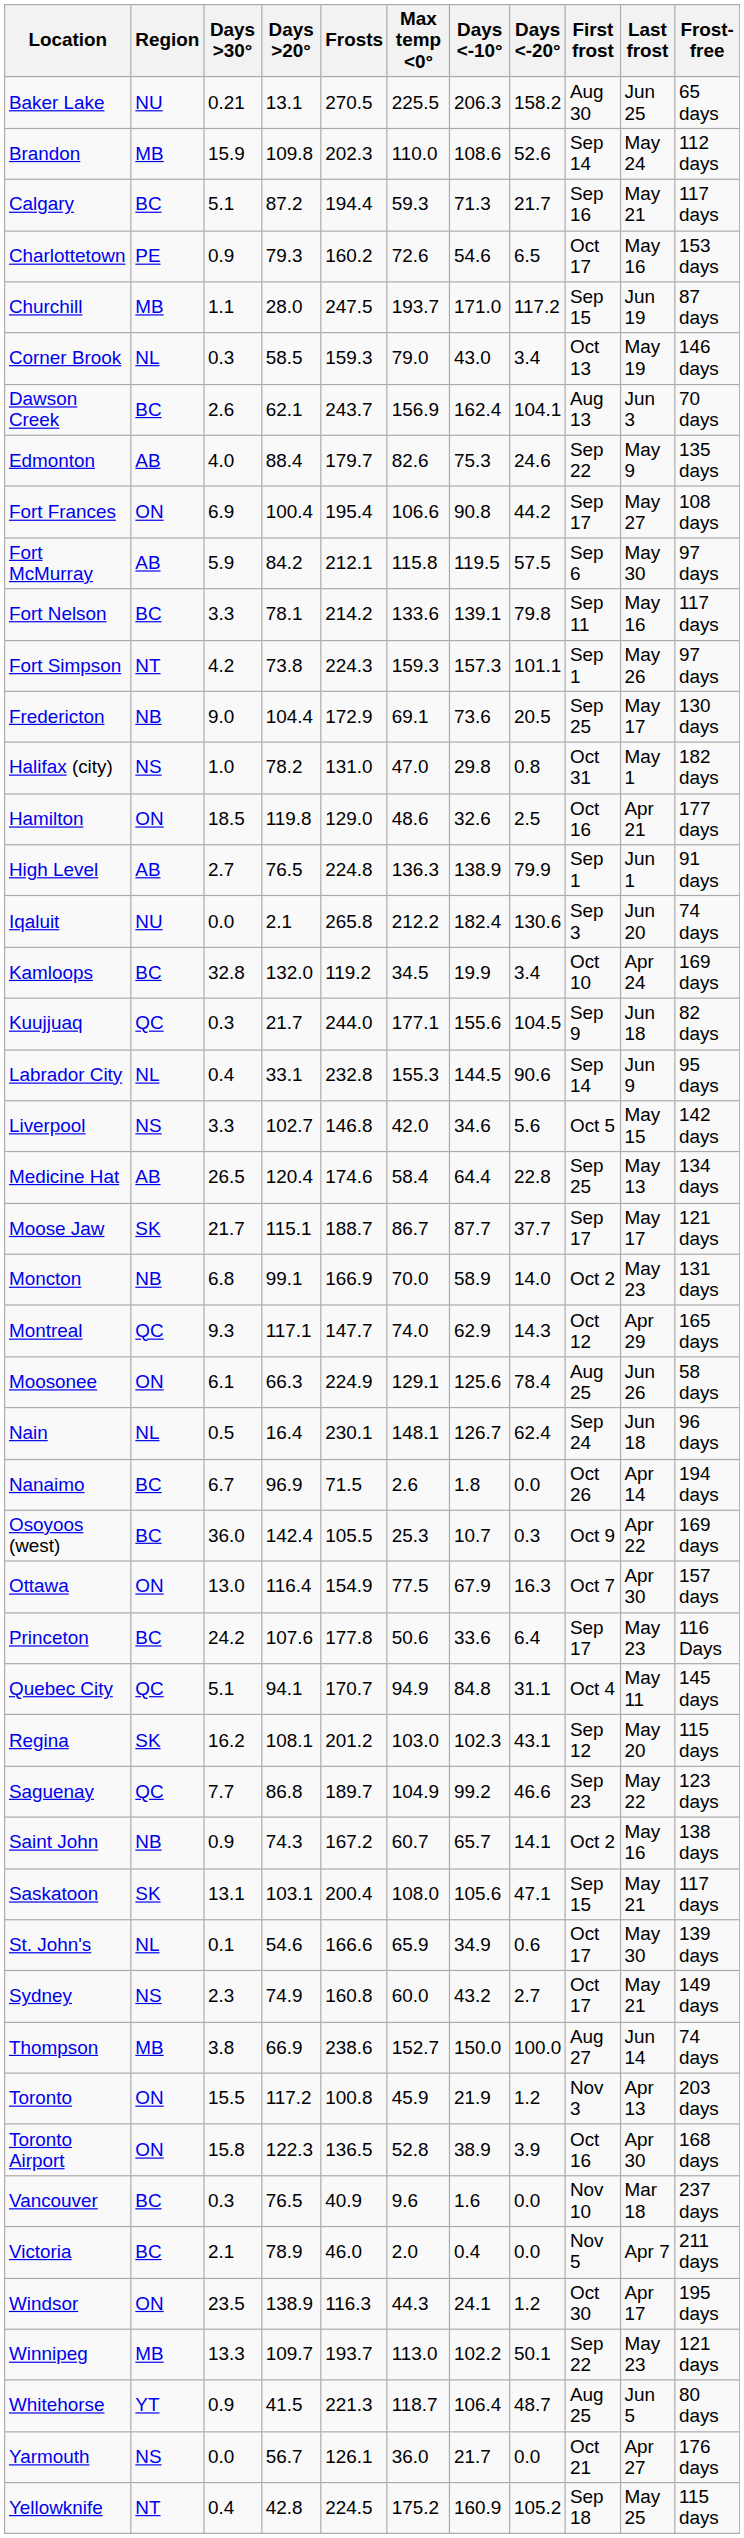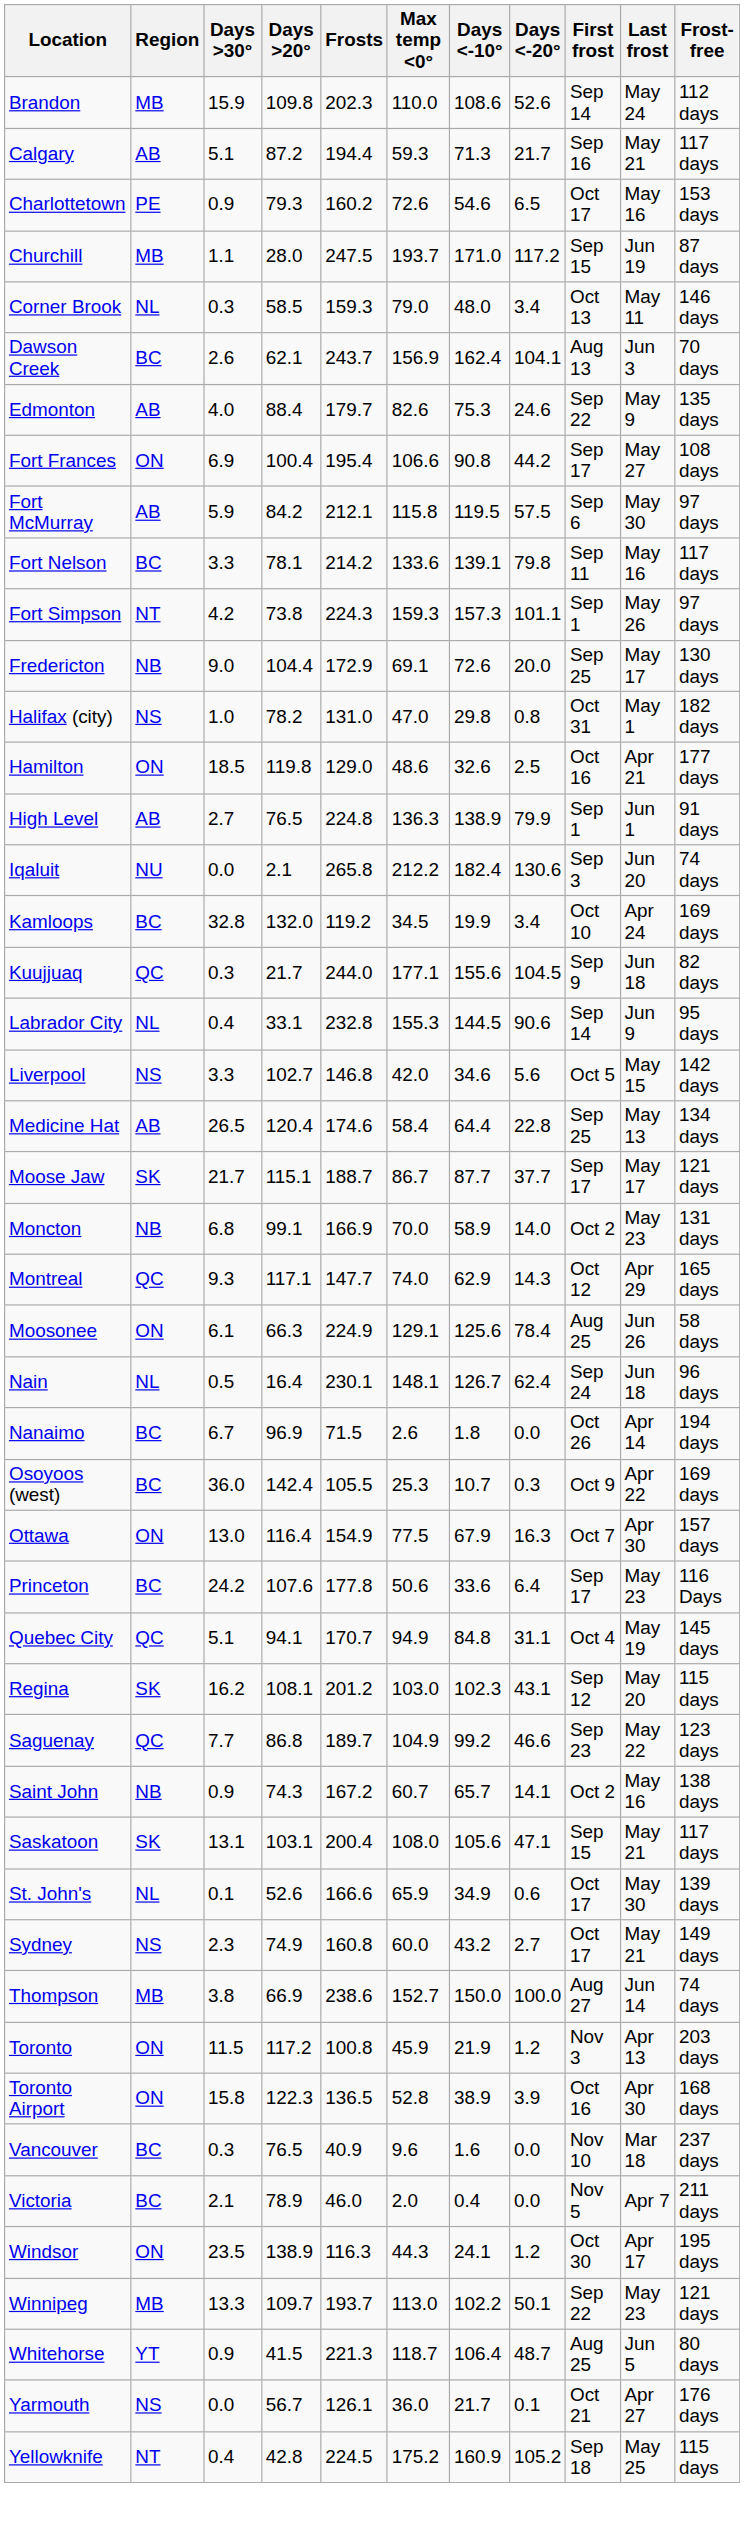- row: Baker Lake | NU | 0.21 | 13.1 | 270.5 | 225.5 | 206.3 | 158.2 | Aug 30 | Jun 25 | 65 days
Calgary | Region: BC -> AB
Corner Brook | Days <-10°: 43.0 -> 48.0
Corner Brook | Last frost: May 19 -> May 11
Fredericton | Days <-10°: 73.6 -> 72.6
Fredericton | Days <-20°: 20.5 -> 20.0
Quebec City | Last frost: May 11 -> May 19
St. John's | Days >20°: 54.6 -> 52.6
Toronto | Days >30°: 15.5 -> 11.5
Yarmouth | Days <-20°: 0.0 -> 0.1
